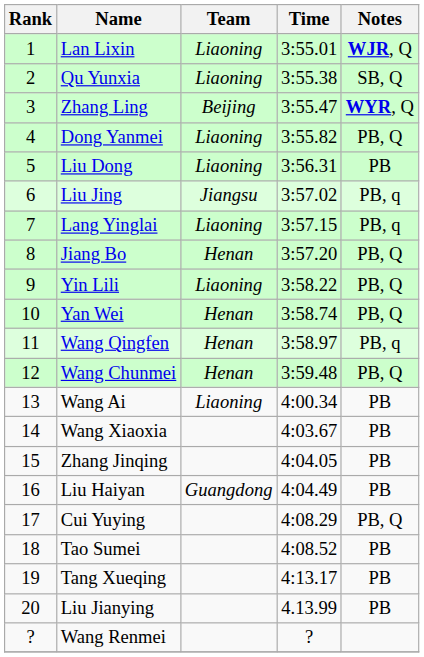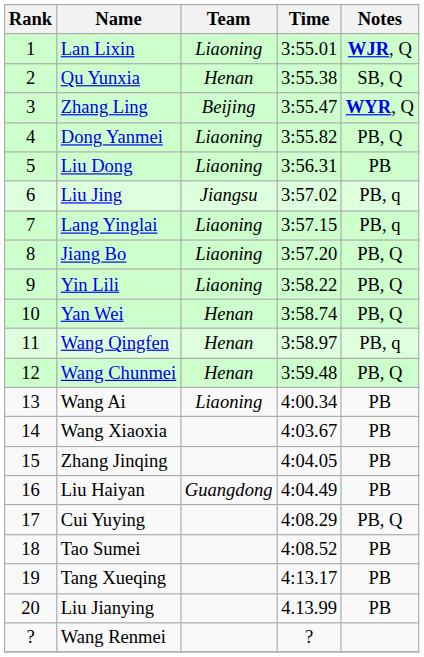Qu Yunxia | Team: Liaoning -> Henan
Jiang Bo | Team: Henan -> Liaoning
